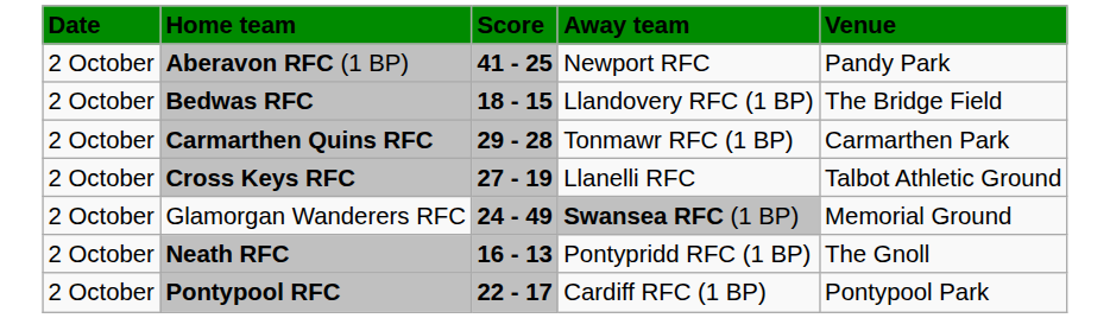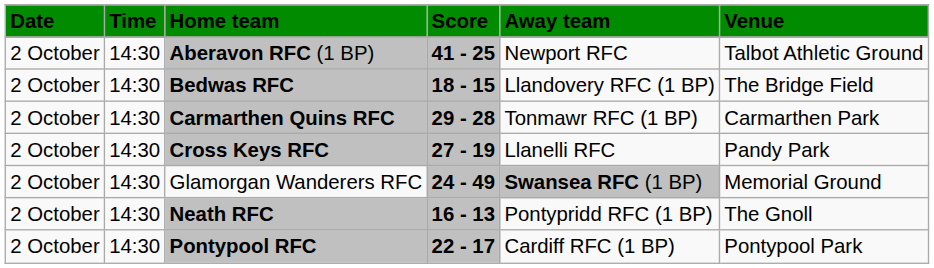+ column: Time | 14:30 | 14:30 | 14:30 | 14:30 | 14:30 | 14:30 | 14:30
Aberavon RFC (1 BP) | Venue: Pandy Park -> Talbot Athletic Ground
Cross Keys RFC | Venue: Talbot Athletic Ground -> Pandy Park
